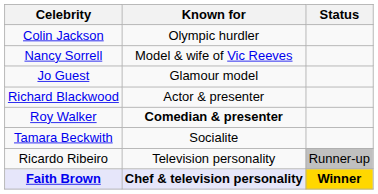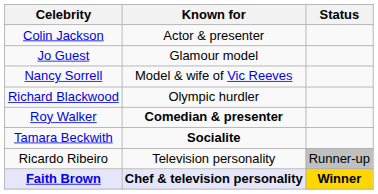Colin Jackson | Known for: Olympic hurdler -> Actor & presenter
rows swapped: Jo Guest <-> Nancy Sorrell
Richard Blackwood | Known for: Actor & presenter -> Olympic hurdler
Tamara Beckwith | Known for: normal -> bold
